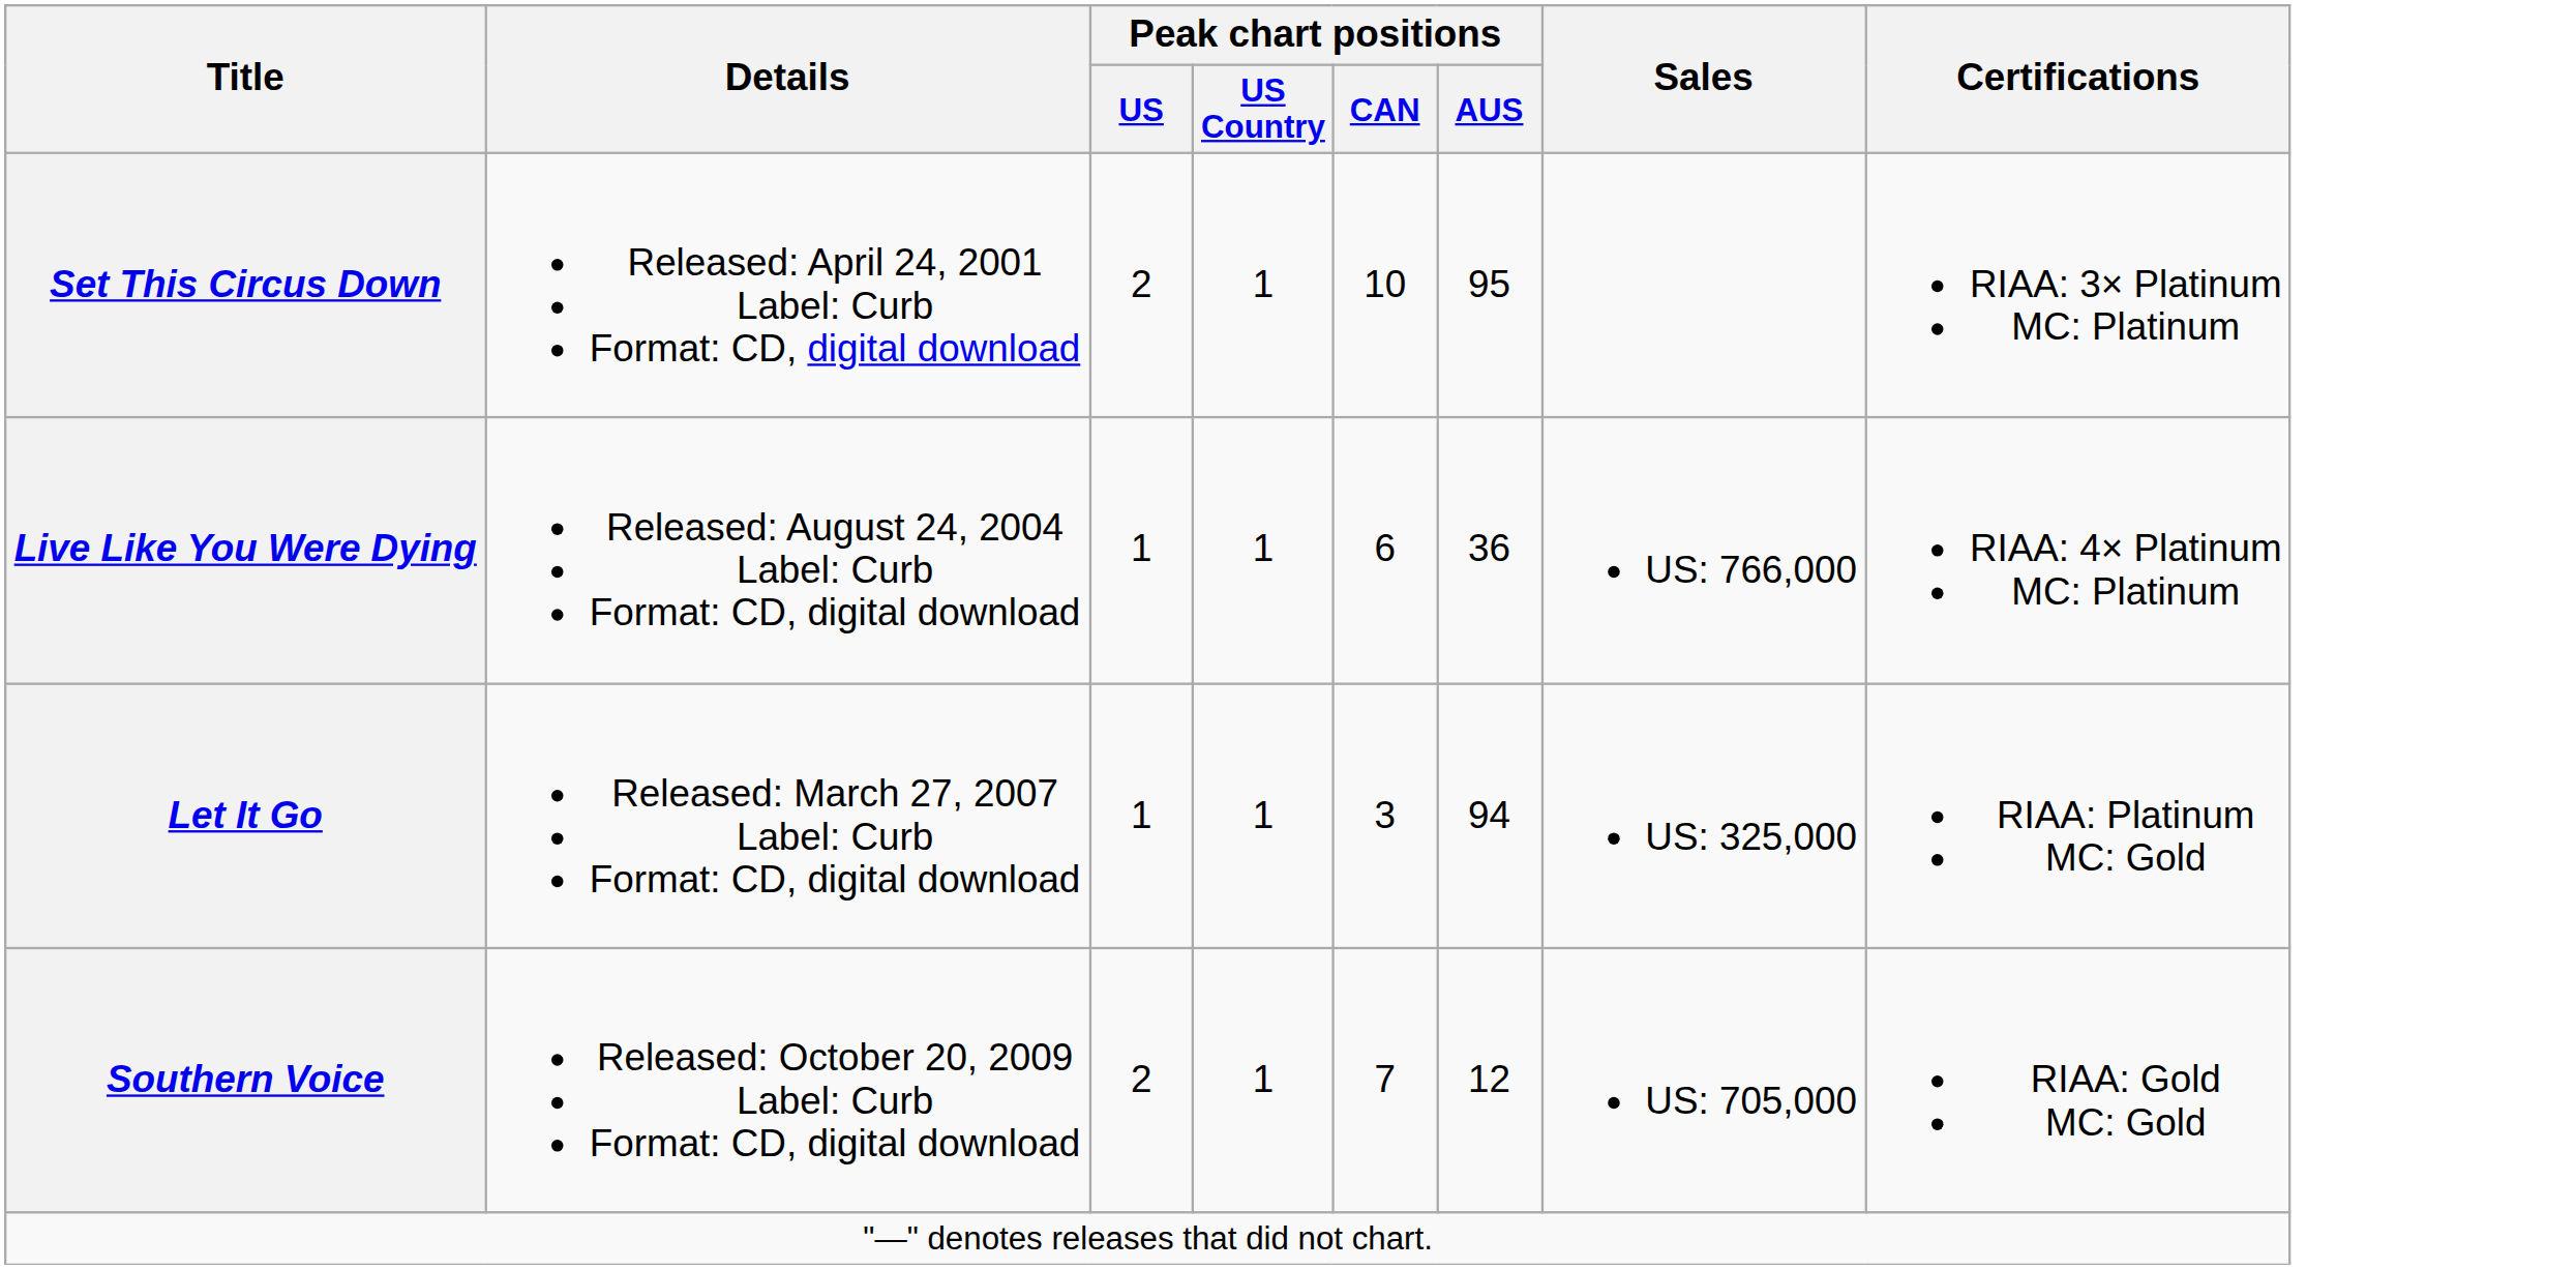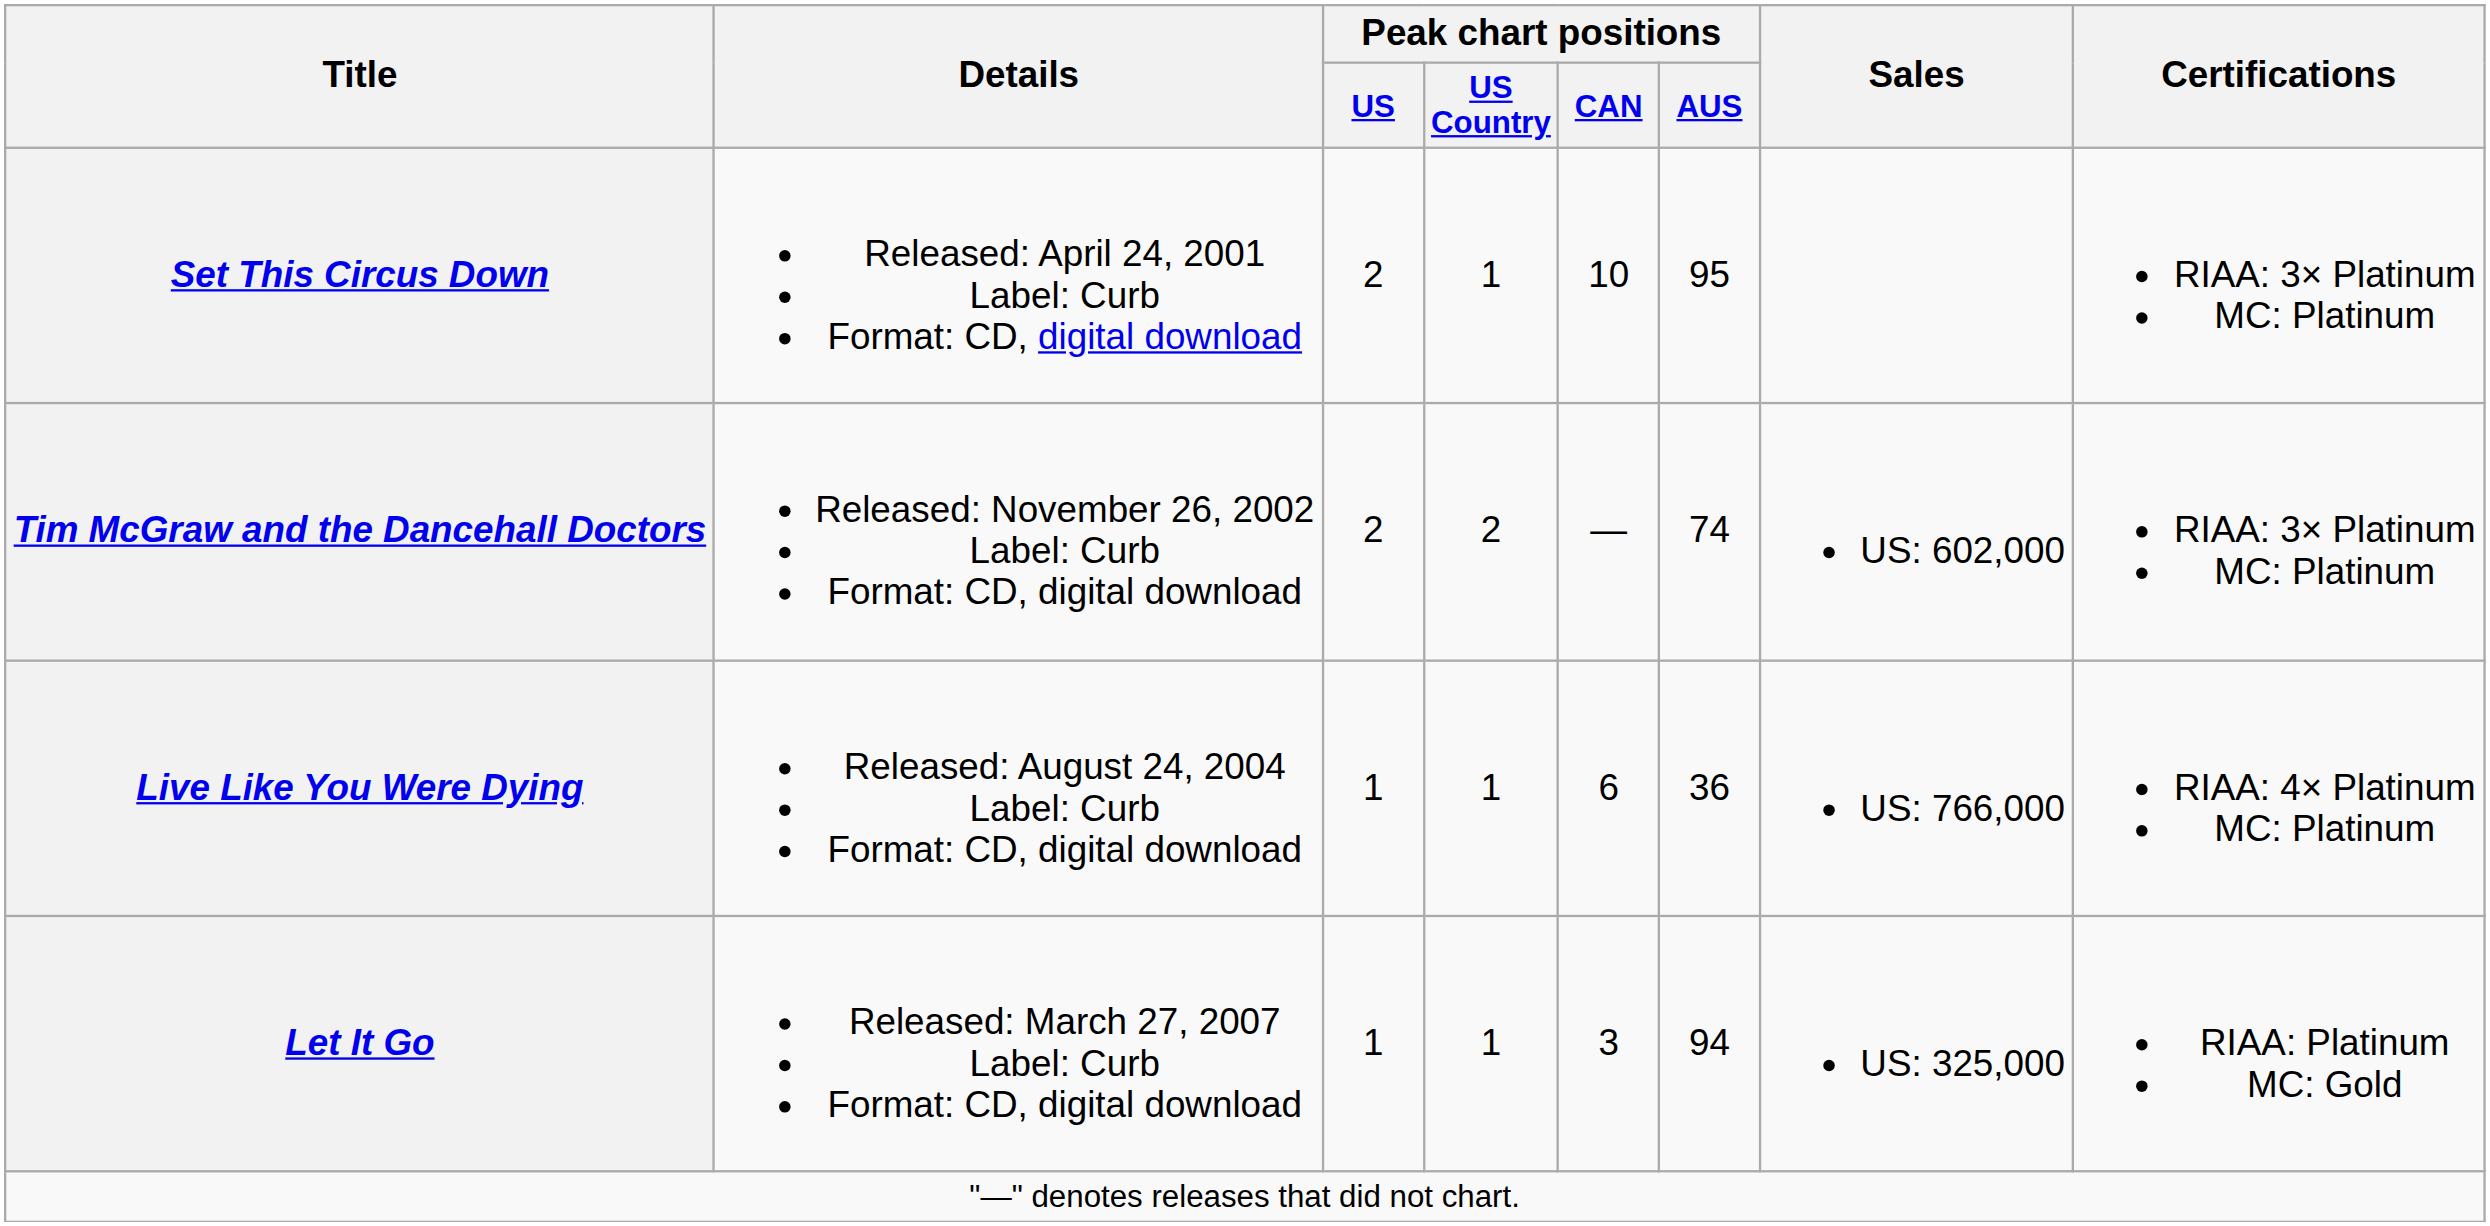+ row: Tim McGraw and the Dancehall Doctors | Released: November 26, 2002 Label: Curb Format: CD, digital download | 2 | 2 | — | 74 | US: 602,000 | RIAA: 3× Platinum MC: Platinum
- row: Southern Voice | Released: October 20, 2009 Label: Curb Format: CD, digital download | 2 | 1 | 7 | 12 | US: 705,000 | RIAA: Gold MC: Gold
